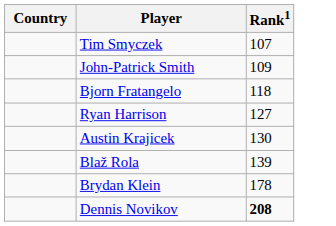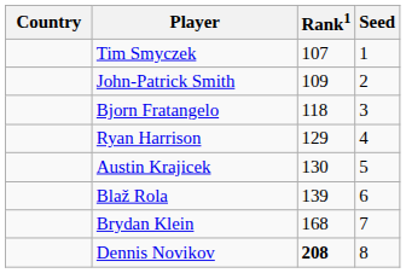+ column: Seed | 1 | 2 | 3 | 4 | 5 | 6 | 7 | 8
Ryan Harrison | Rank1: 127 -> 129
Brydan Klein | Rank1: 178 -> 168
